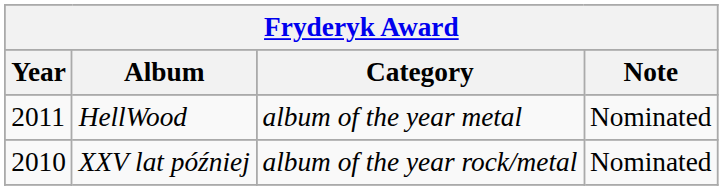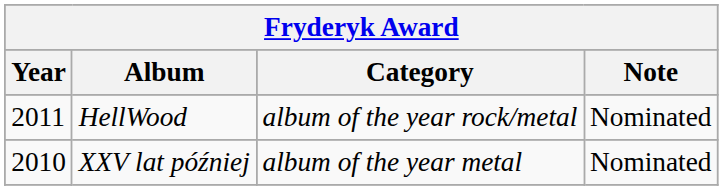HellWood | Category: album of the year metal -> album of the year rock/metal
XXV lat później | Category: album of the year rock/metal -> album of the year metal
